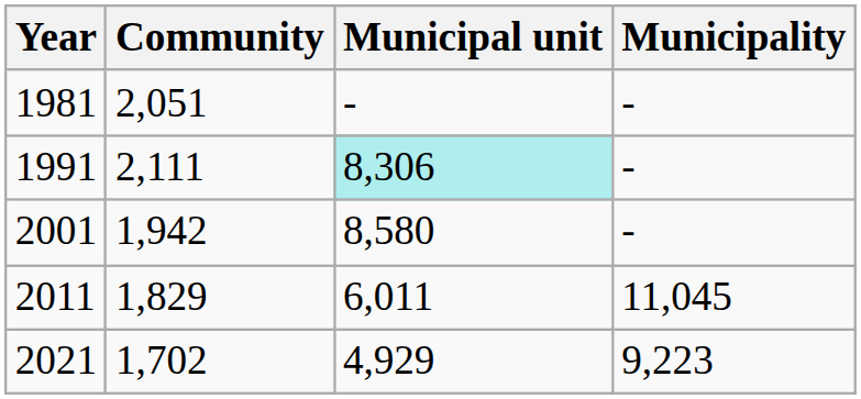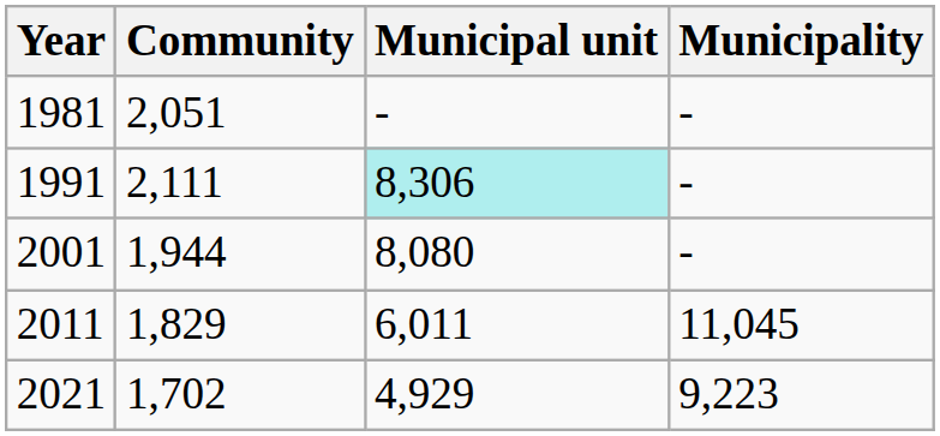2001 | Community: 1,942 -> 1,944
2001 | Municipal unit: 8,580 -> 8,080
